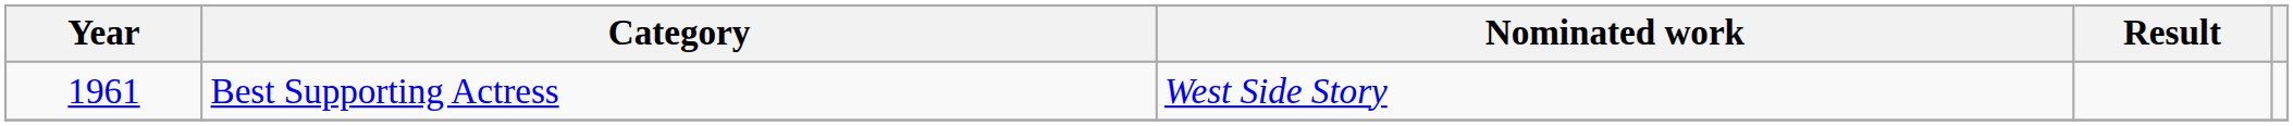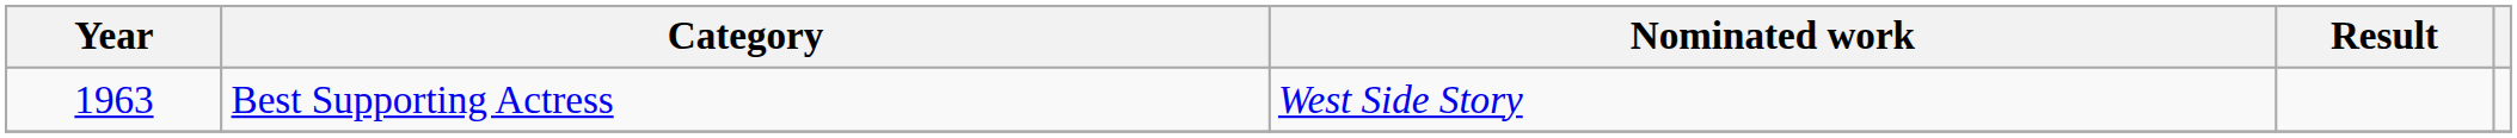Best Supporting Actress | Year: 1961 -> 1963
